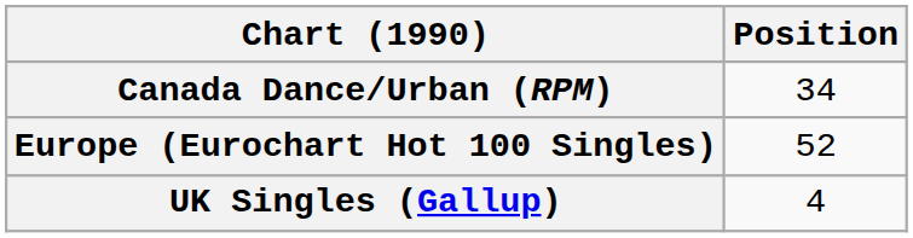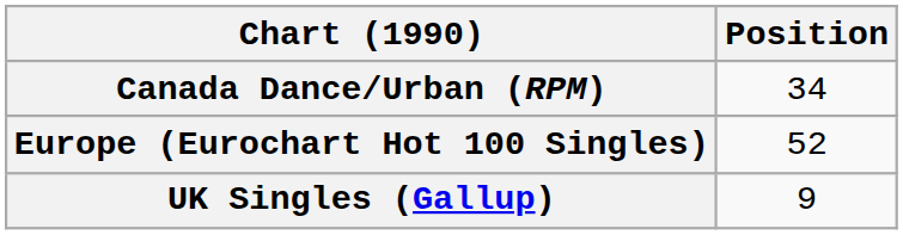UK Singles (Gallup) | Position: 4 -> 9
